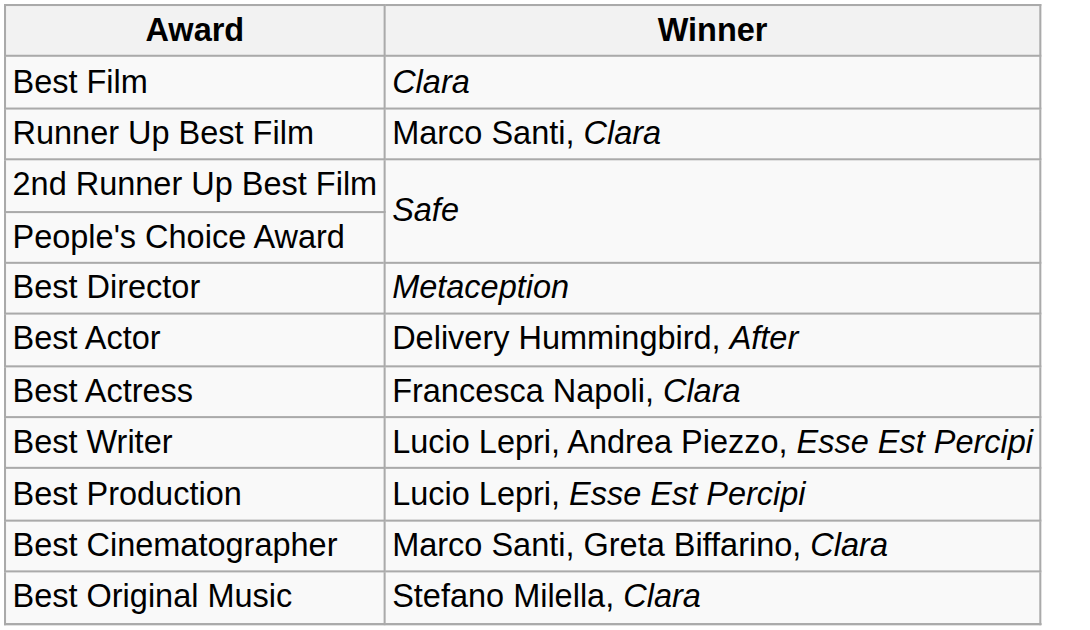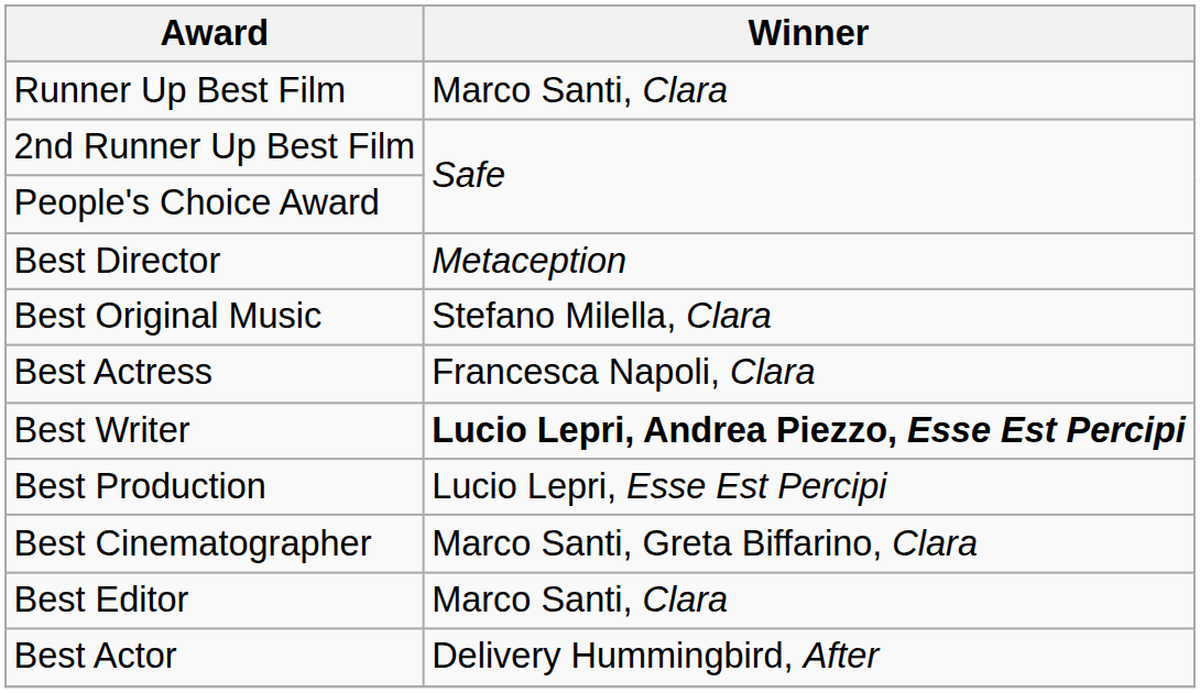- row: Best Film | Clara
rows swapped: Best Actor <-> Best Original Music
Best Writer | Winner: normal -> bold
+ row: Best Editor | Marco Santi, Clara
